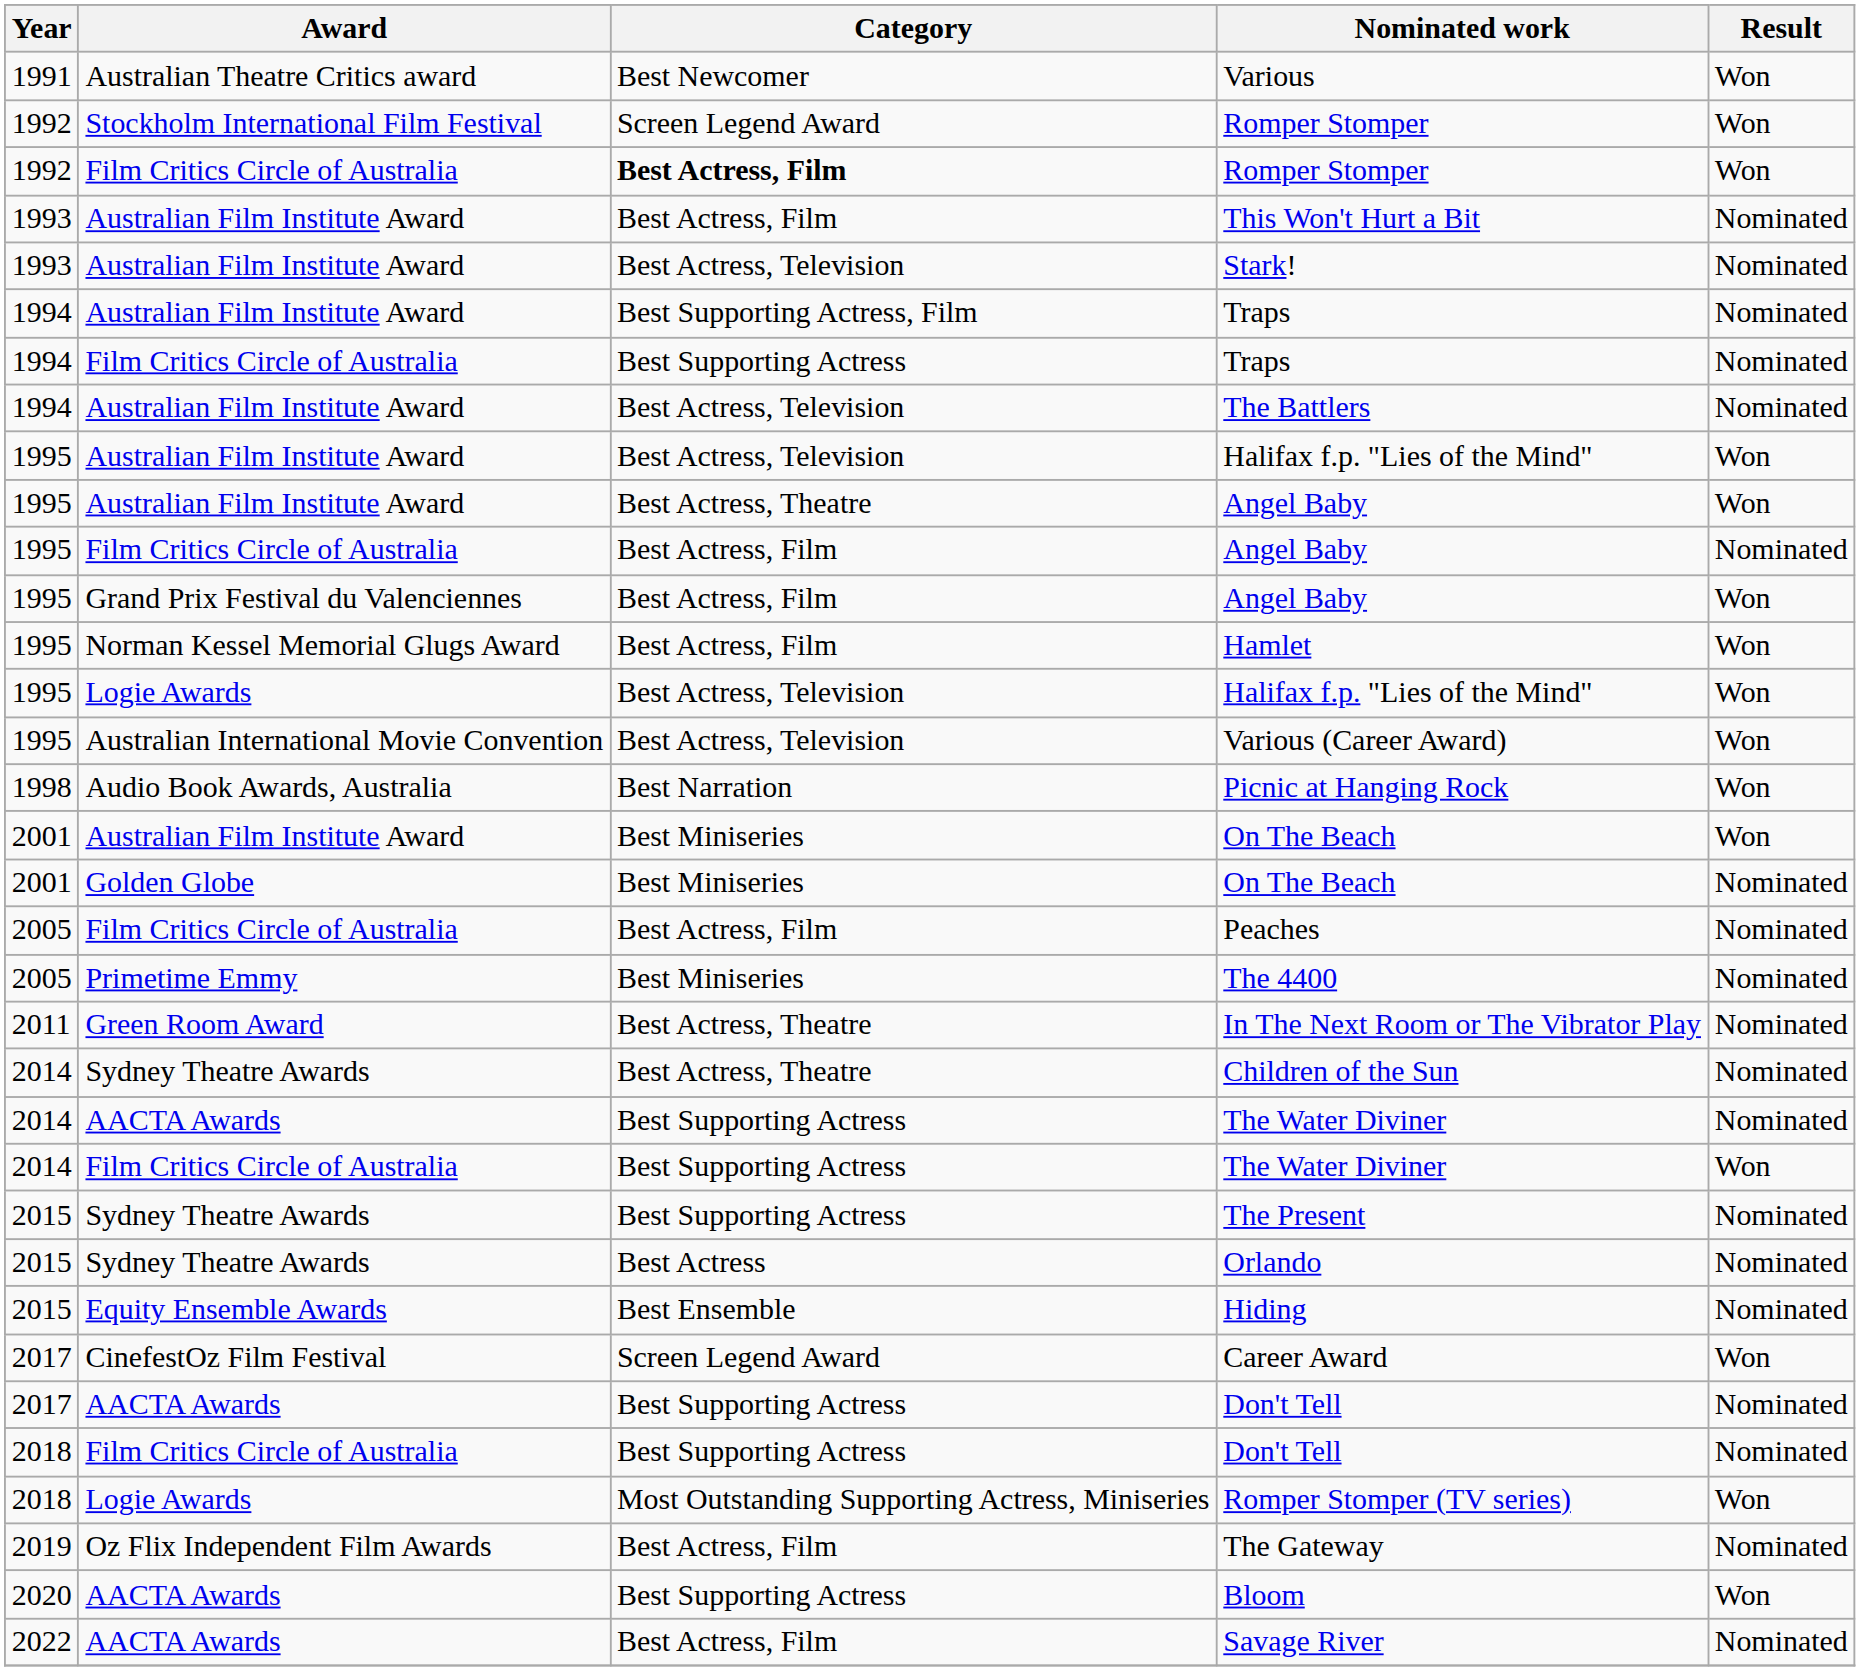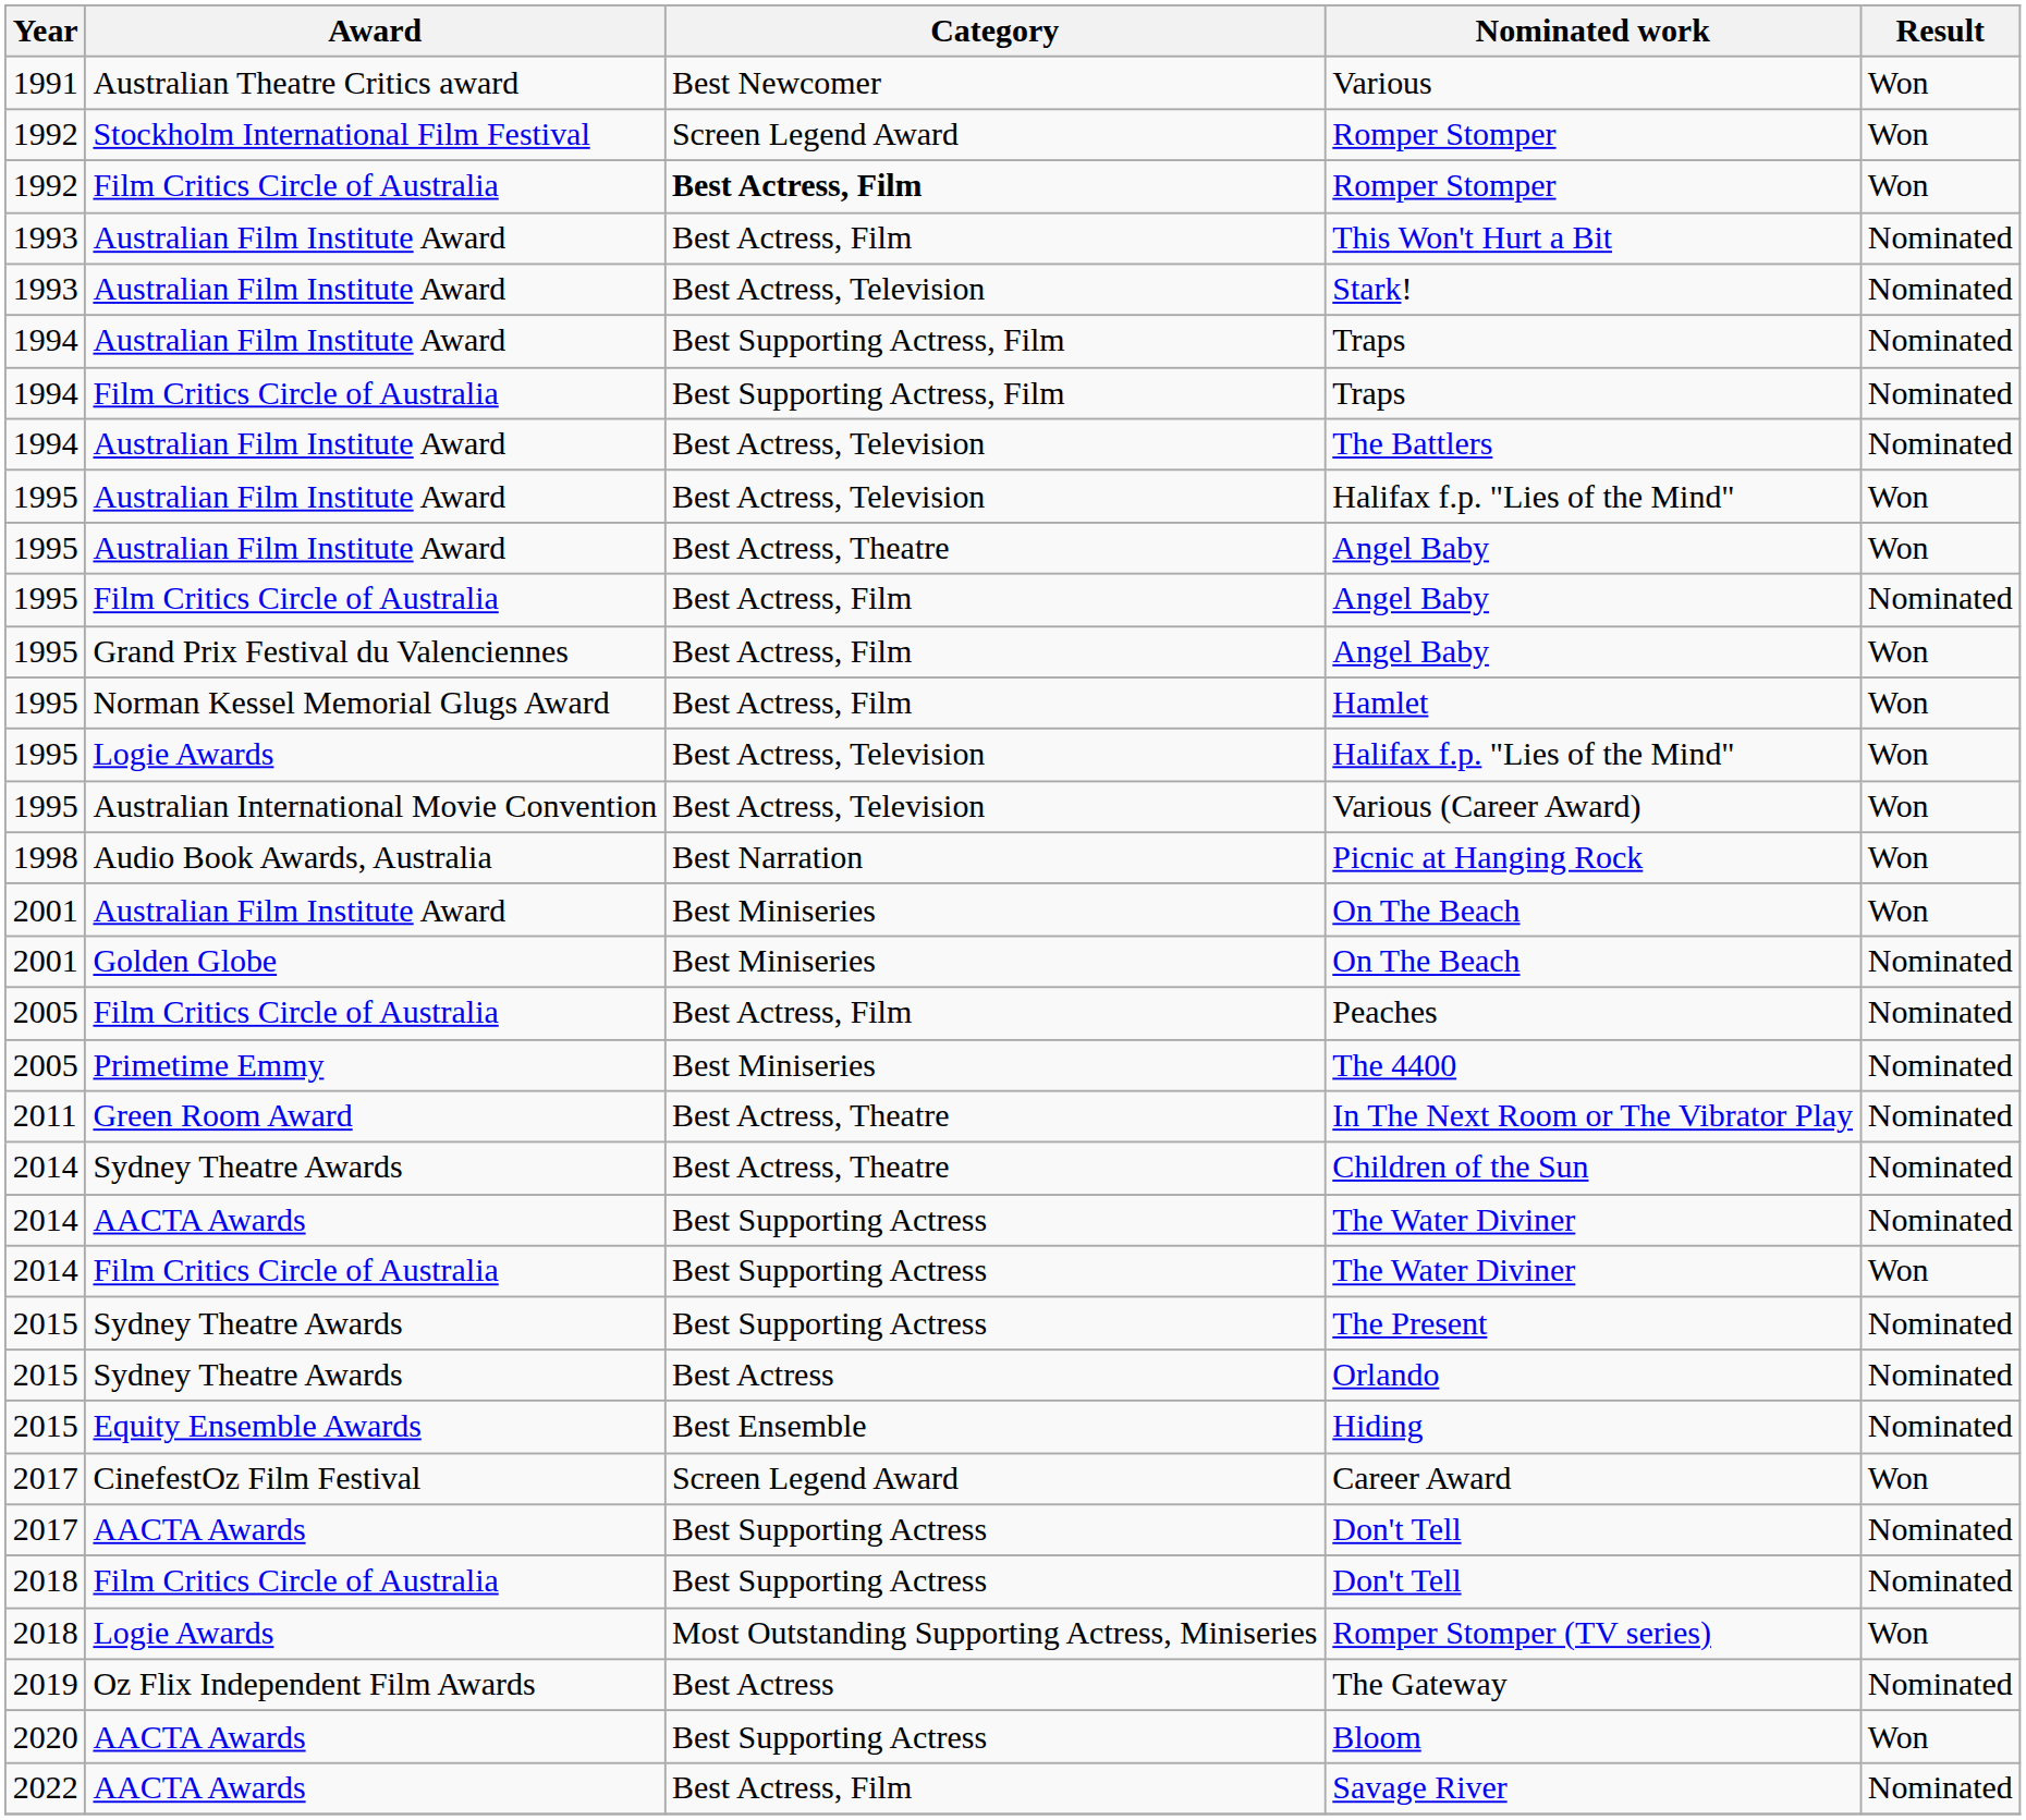Film Critics Circle of Australia / Traps | Category: Best Supporting Actress -> Best Supporting Actress, Film
The Gateway | Category: Best Actress, Film -> Best Actress
